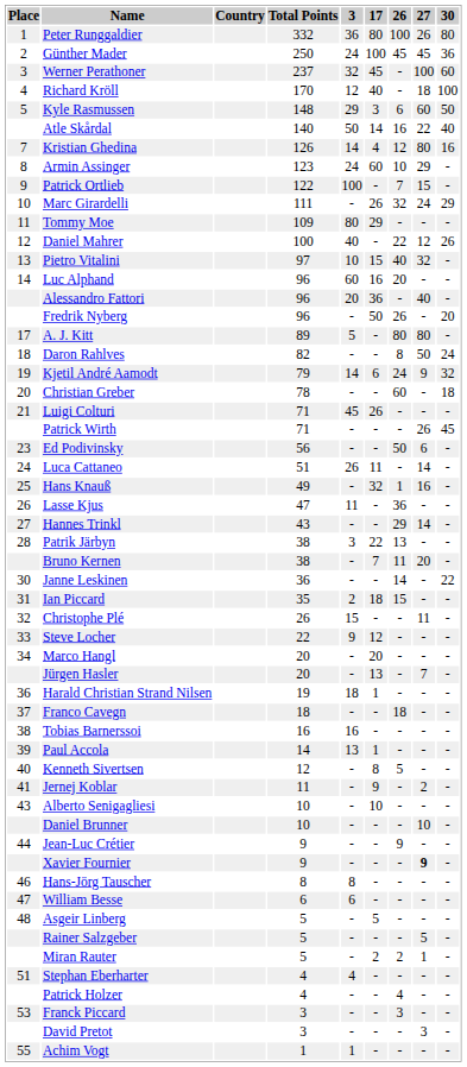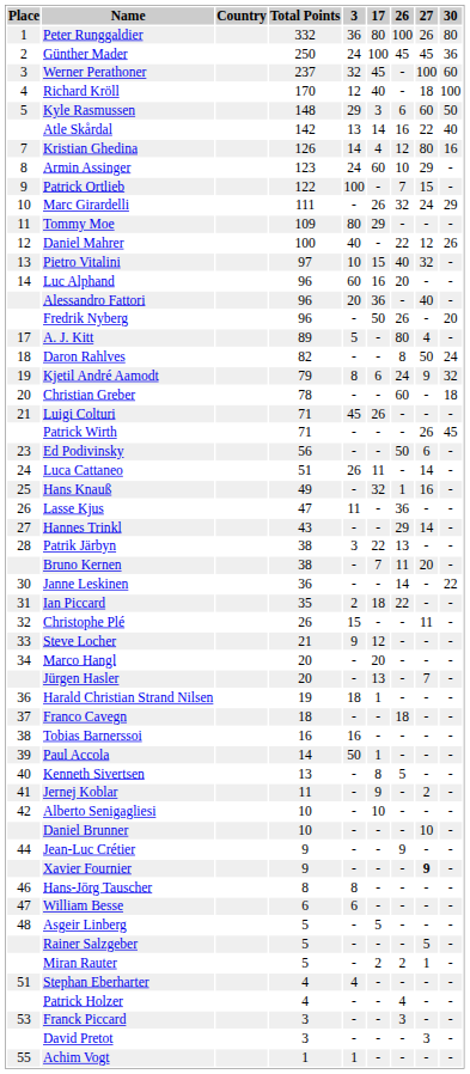Atle Skårdal | Total Points: 140 -> 142
Atle Skårdal | 3: 50 -> 13
A. J. Kitt | 27: 80 -> 4
Kjetil André Aamodt | 3: 14 -> 8
Ian Piccard | 26: 15 -> 22
Steve Locher | Total Points: 22 -> 21
Paul Accola | 3: 13 -> 50
Kenneth Sivertsen | Total Points: 12 -> 13
Alberto Senigagliesi | Place: 43 -> 42
